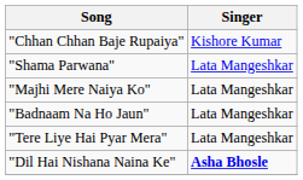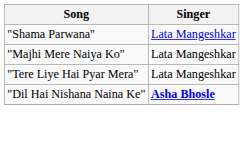- row: "Chhan Chhan Baje Rupaiya" | Kishore Kumar
- row: "Badnaam Na Ho Jaun" | Lata Mangeshkar
